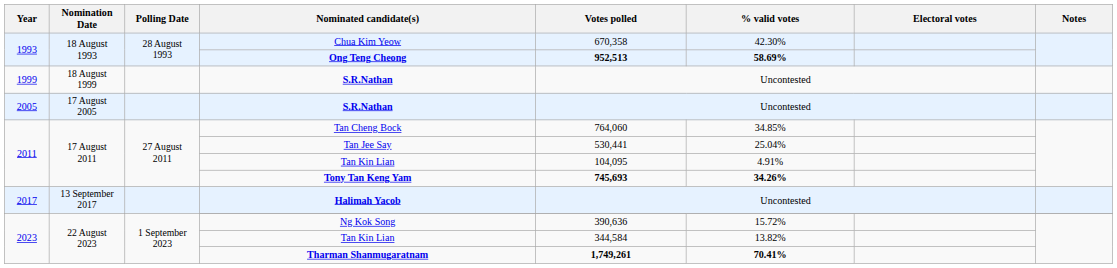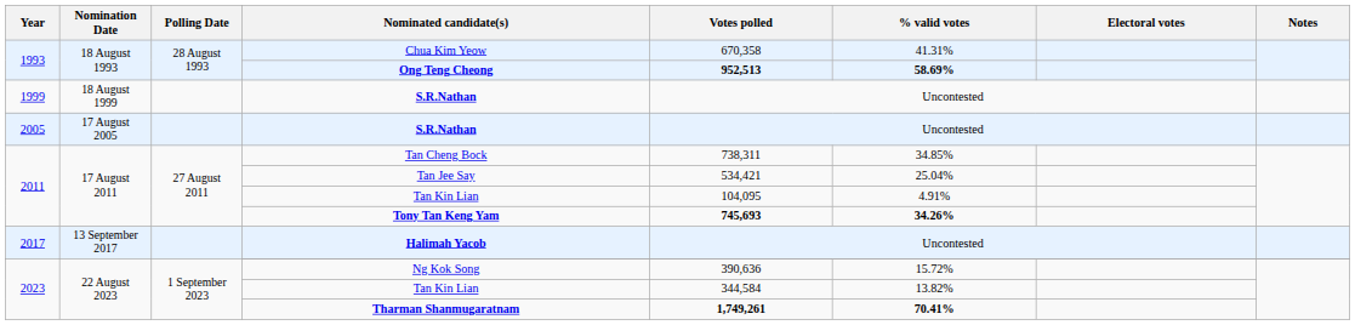Chua Kim Yeow | % valid votes: 42.30% -> 41.31%
Tan Cheng Bock | Votes polled: 764,060 -> 738,311
Tan Jee Say | Votes polled: 530,441 -> 534,421
